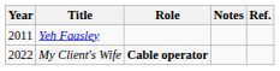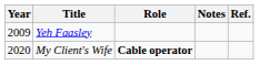Yeh Faasley | Year: 2011 -> 2009
My Client's Wife | Year: 2022 -> 2020
